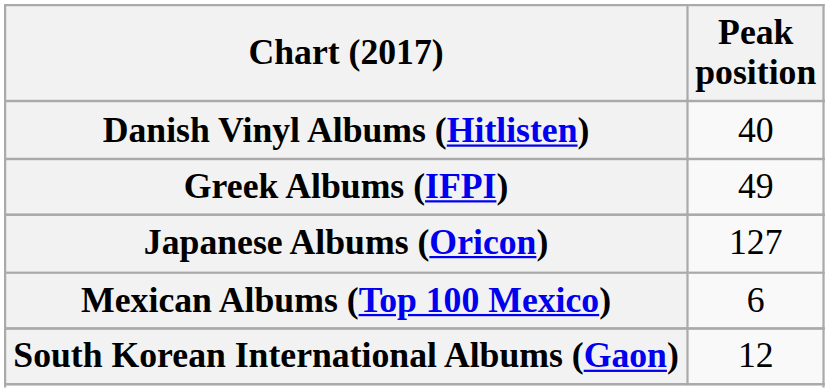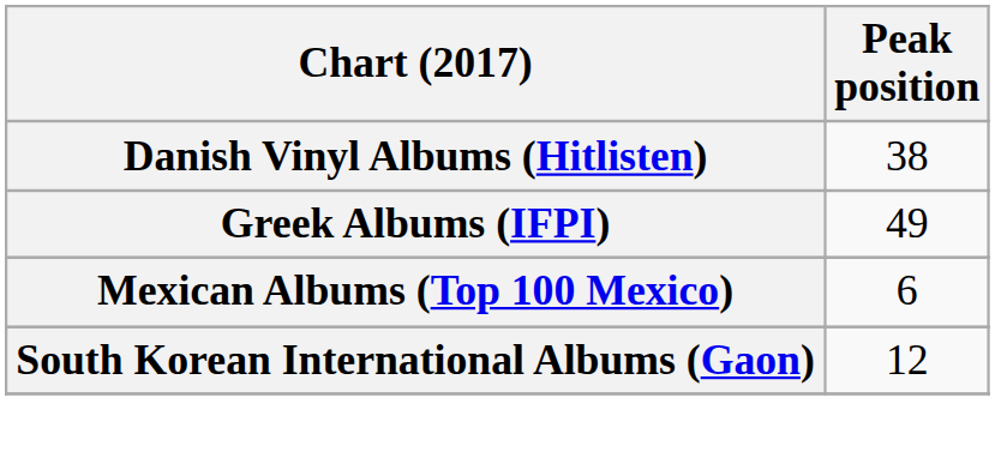Danish Vinyl Albums (Hitlisten) | Peak position: 40 -> 38
- row: Japanese Albums (Oricon) | 127
